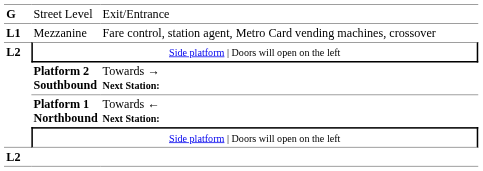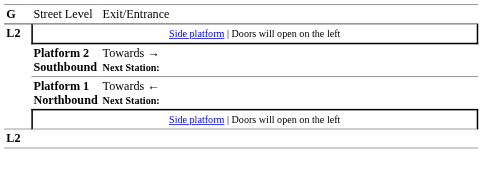- row: L1 | Mezzanine | Fare control, station agent, Metro Card vending machines, crossover
